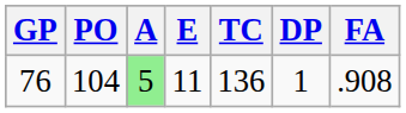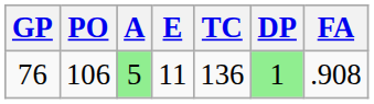76 | PO: 104 -> 106
76 | DP: no background -> lightgreen background
